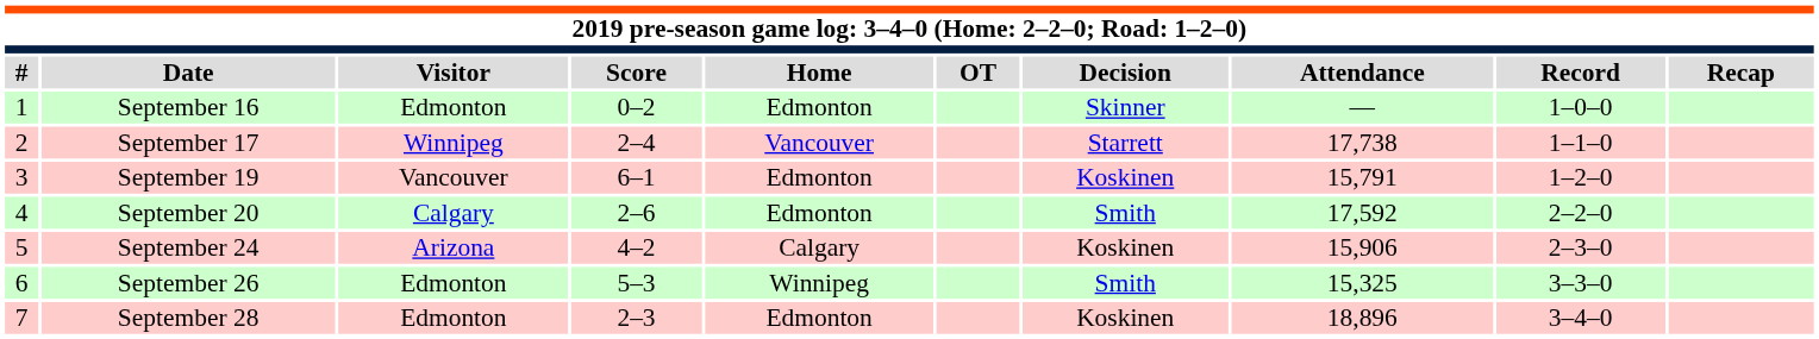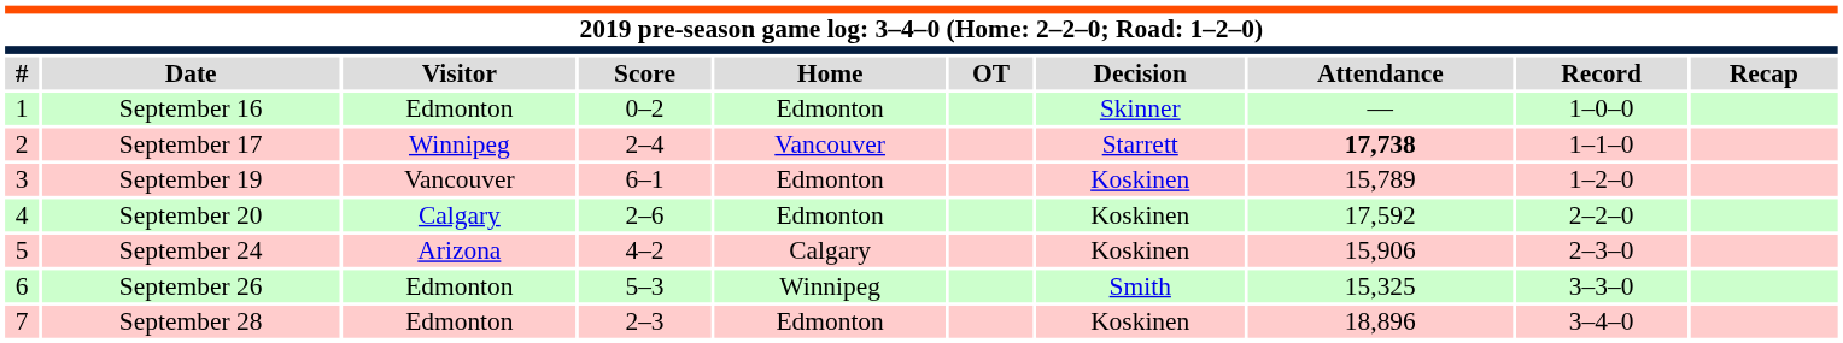September 17 | Attendance: normal -> bold
September 19 | Attendance: 15,791 -> 15,789
September 20 | Decision: Smith -> Koskinen
